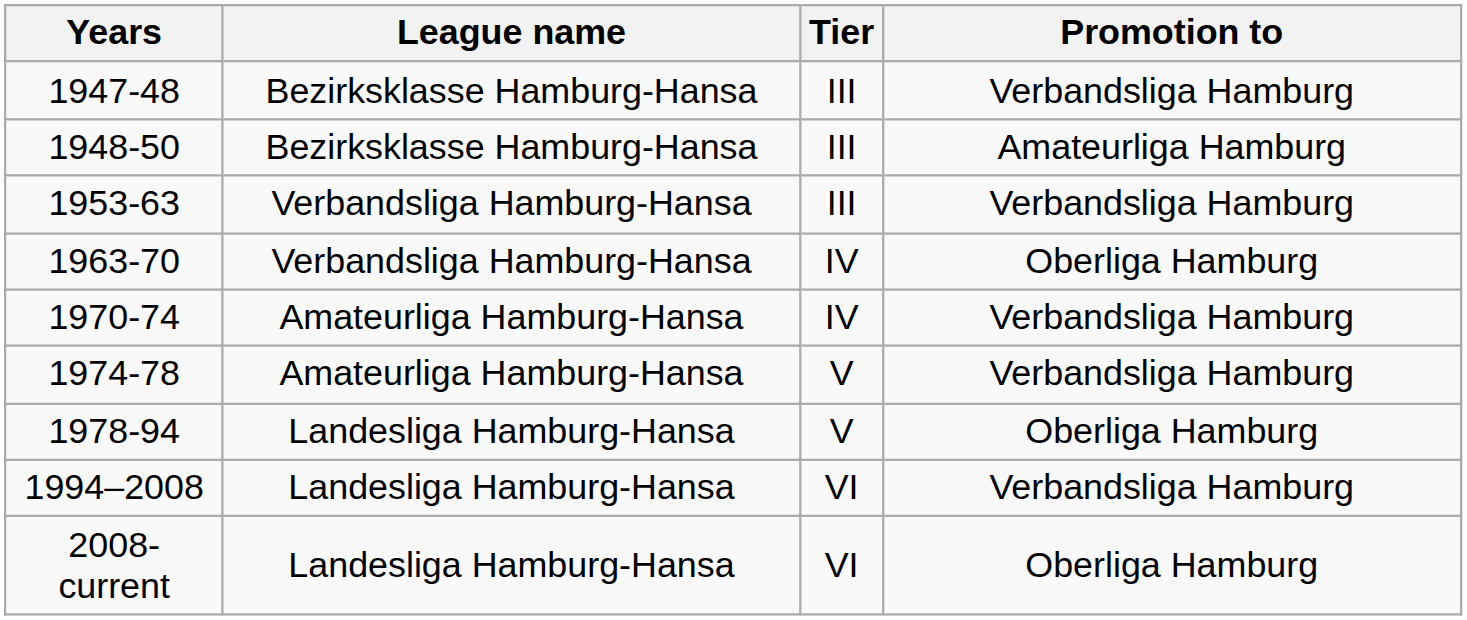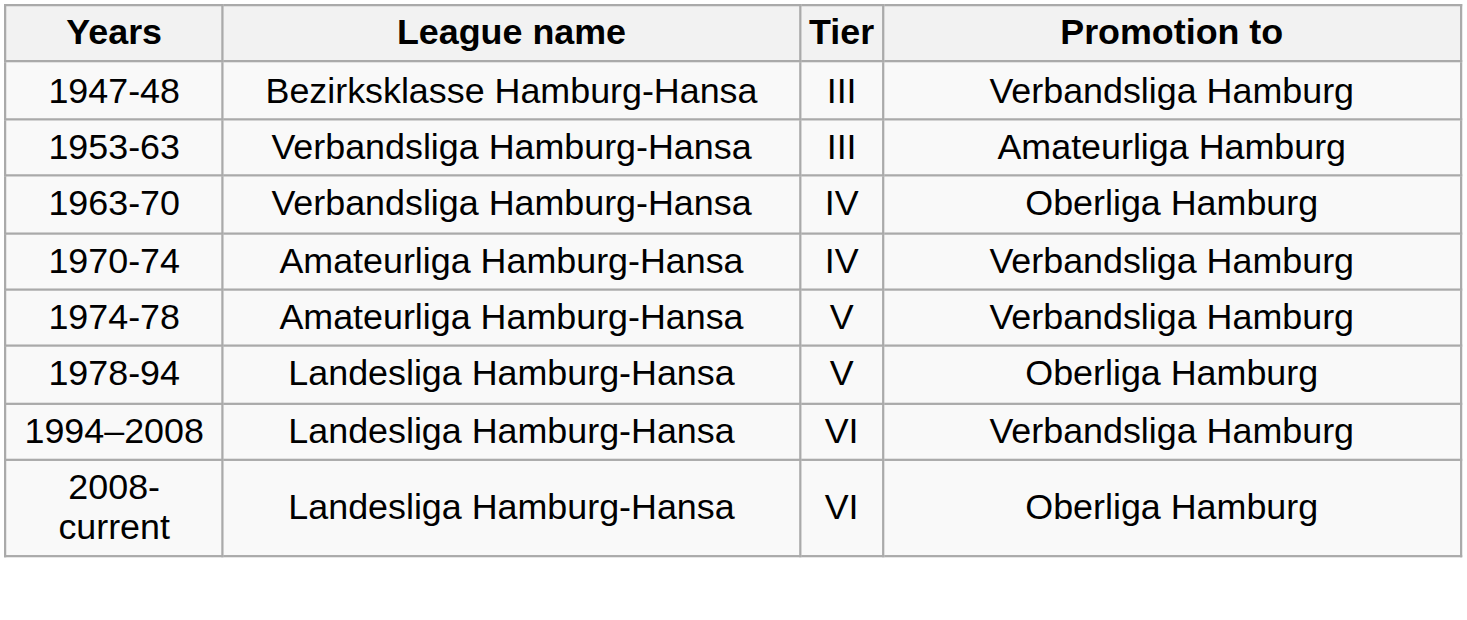- row: 1948-50 | Bezirksklasse Hamburg-Hansa | III | Amateurliga Hamburg
1953-63 | Promotion to: Verbandsliga Hamburg -> Amateurliga Hamburg
